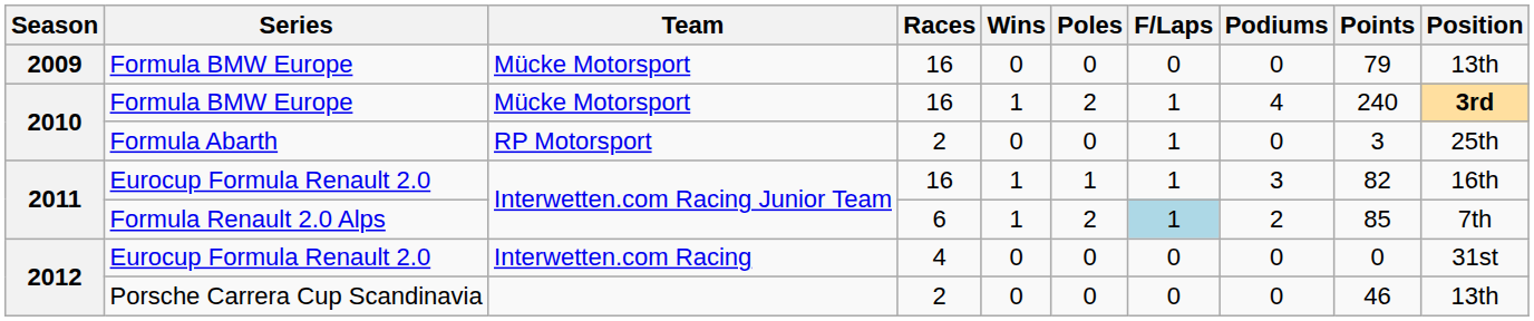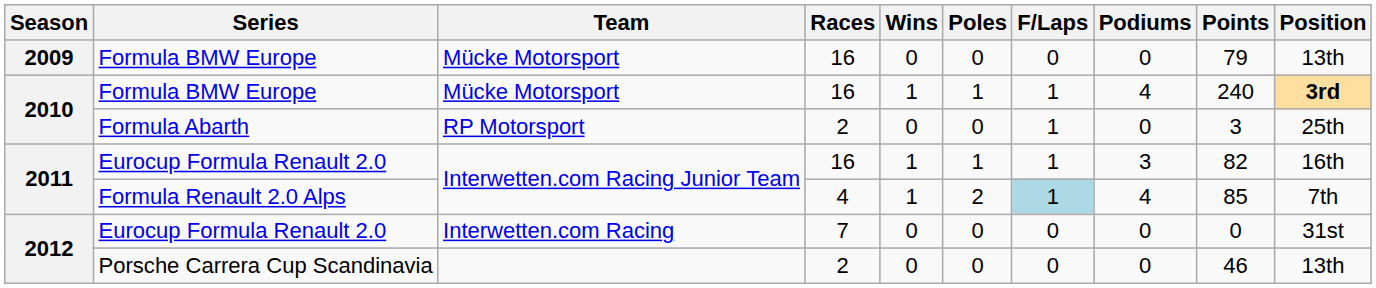2010 / Formula BMW Europe | Poles: 2 -> 1
Formula Renault 2.0 Alps | Races: 6 -> 4
Formula Renault 2.0 Alps | Podiums: 2 -> 4
2012 / Eurocup Formula Renault 2.0 | Races: 4 -> 7
